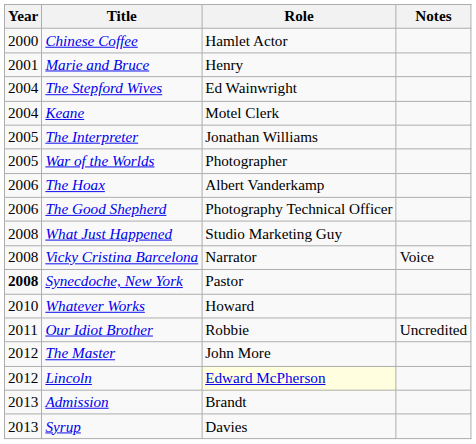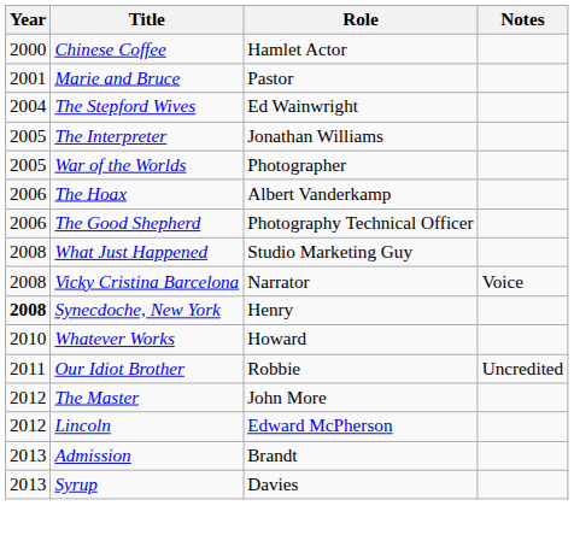Marie and Bruce | Role: Henry -> Pastor
- row: 2004 | Keane | Motel Clerk
Synecdoche, New York | Role: Pastor -> Henry
Lincoln | Role: lightyellow background -> no background
